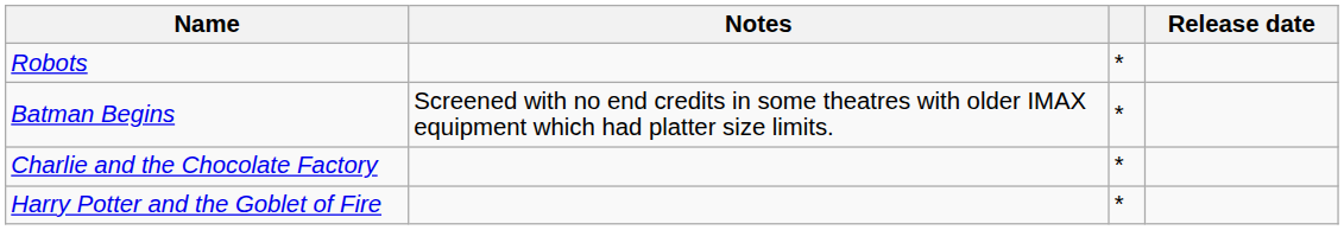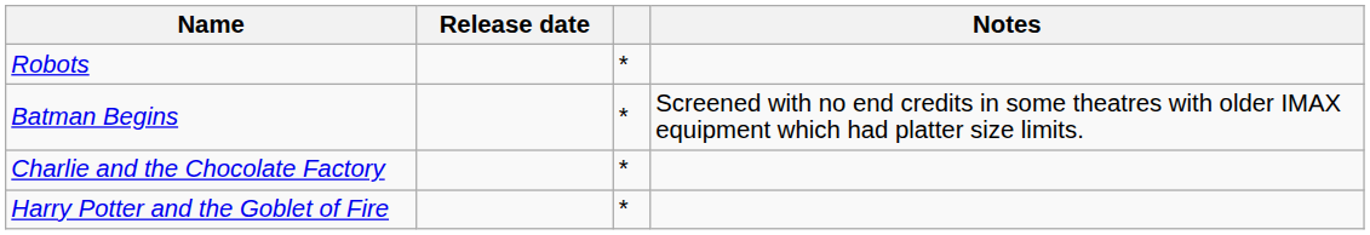columns swapped: Release date <-> Notes
